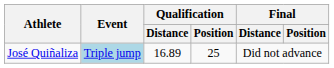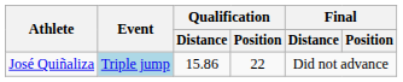José Quiñaliza | Qualification / Distance: 16.89 -> 15.86
José Quiñaliza | Qualification / Position: 25 -> 22
